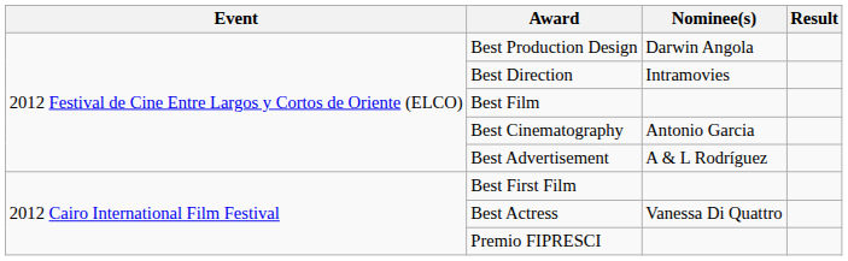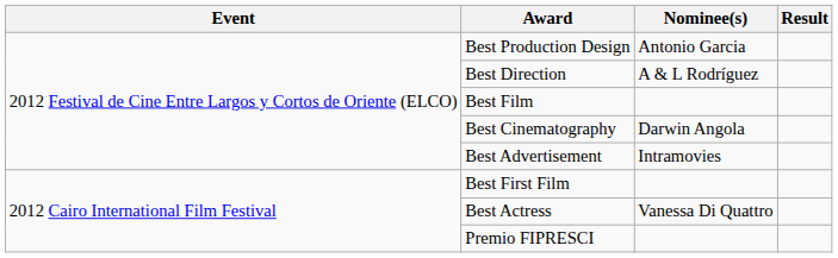Best Production Design | Nominee(s): Darwin Angola -> Antonio Garcia
Best Direction | Nominee(s): Intramovies -> A & L Rodríguez
Best Cinematography | Nominee(s): Antonio Garcia -> Darwin Angola
Best Advertisement | Nominee(s): A & L Rodríguez -> Intramovies
